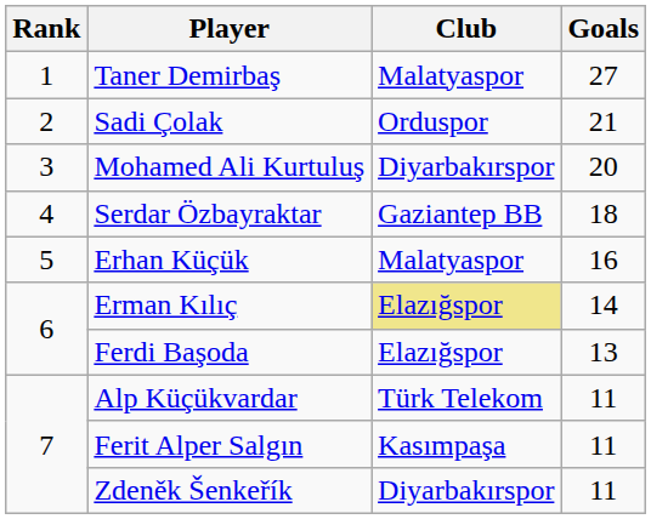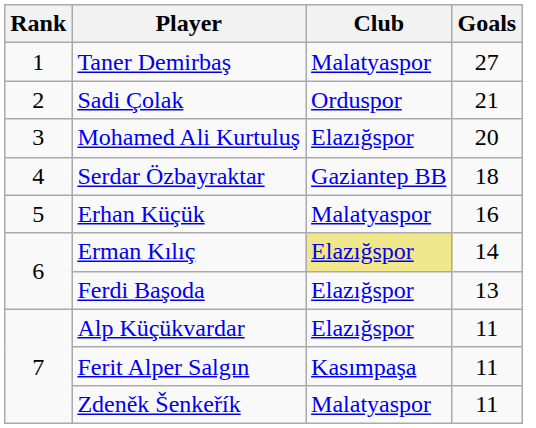Mohamed Ali Kurtuluş | Club: Diyarbakırspor -> Elazığspor
Alp Küçükvardar | Club: Türk Telekom -> Elazığspor
Zdeněk Šenkeřík | Club: Diyarbakırspor -> Malatyaspor
